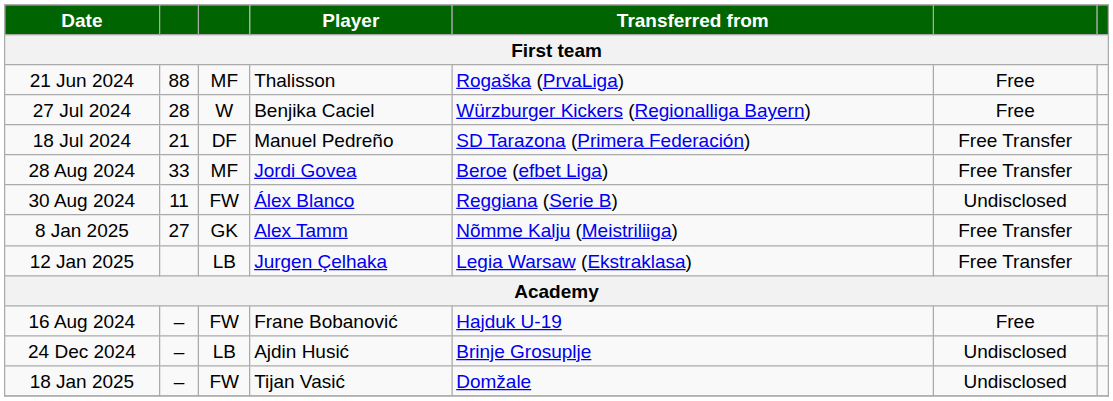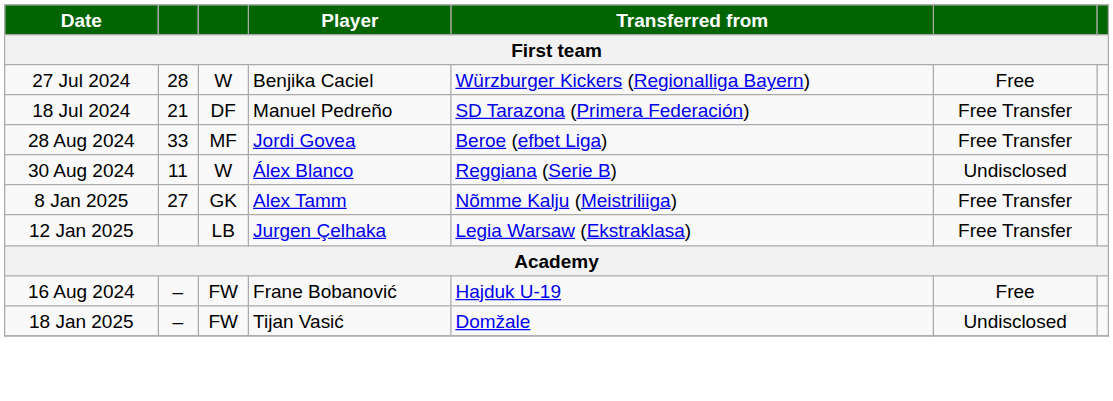- row: 21 Jun 2024 | 88 | MF | Thalisson | Rogaška (PrvaLiga) | Free
30 Aug 2024 | column 3: FW -> W
- row: 24 Dec 2024 | – | LB | Ajdin Husić | Brinje Grosuplje | Undisclosed
